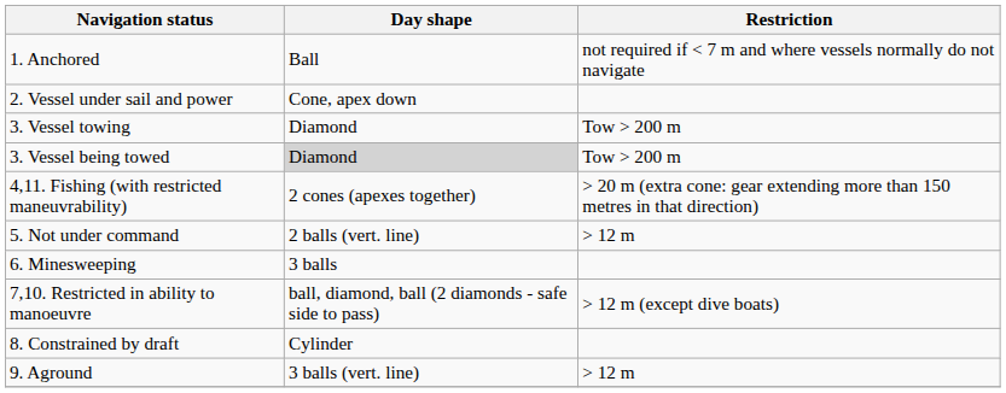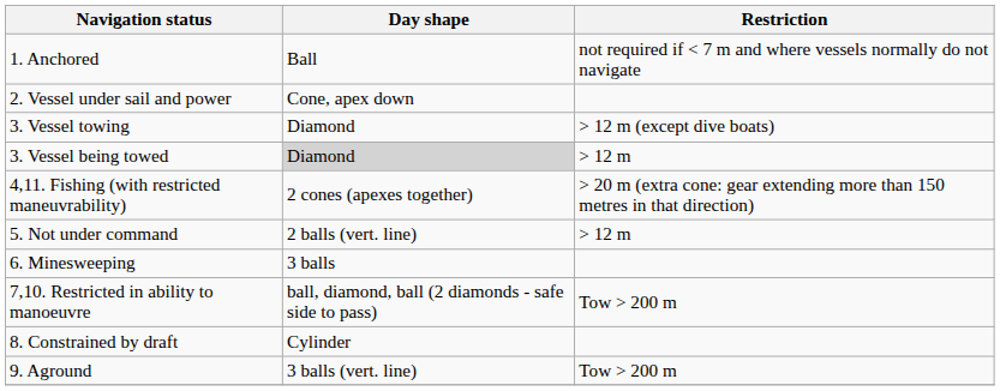3. Vessel towing | Restriction: Tow > 200 m -> > 12 m (except dive boats)
3. Vessel being towed | Restriction: Tow > 200 m -> > 12 m
7,10. Restricted in ability to manoeuvre | Restriction: > 12 m (except dive boats) -> Tow > 200 m
9. Aground | Restriction: > 12 m -> Tow > 200 m
